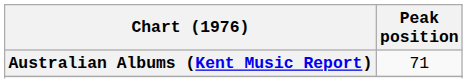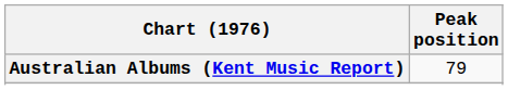Australian Albums (Kent Music Report) | Peak position: 71 -> 79
